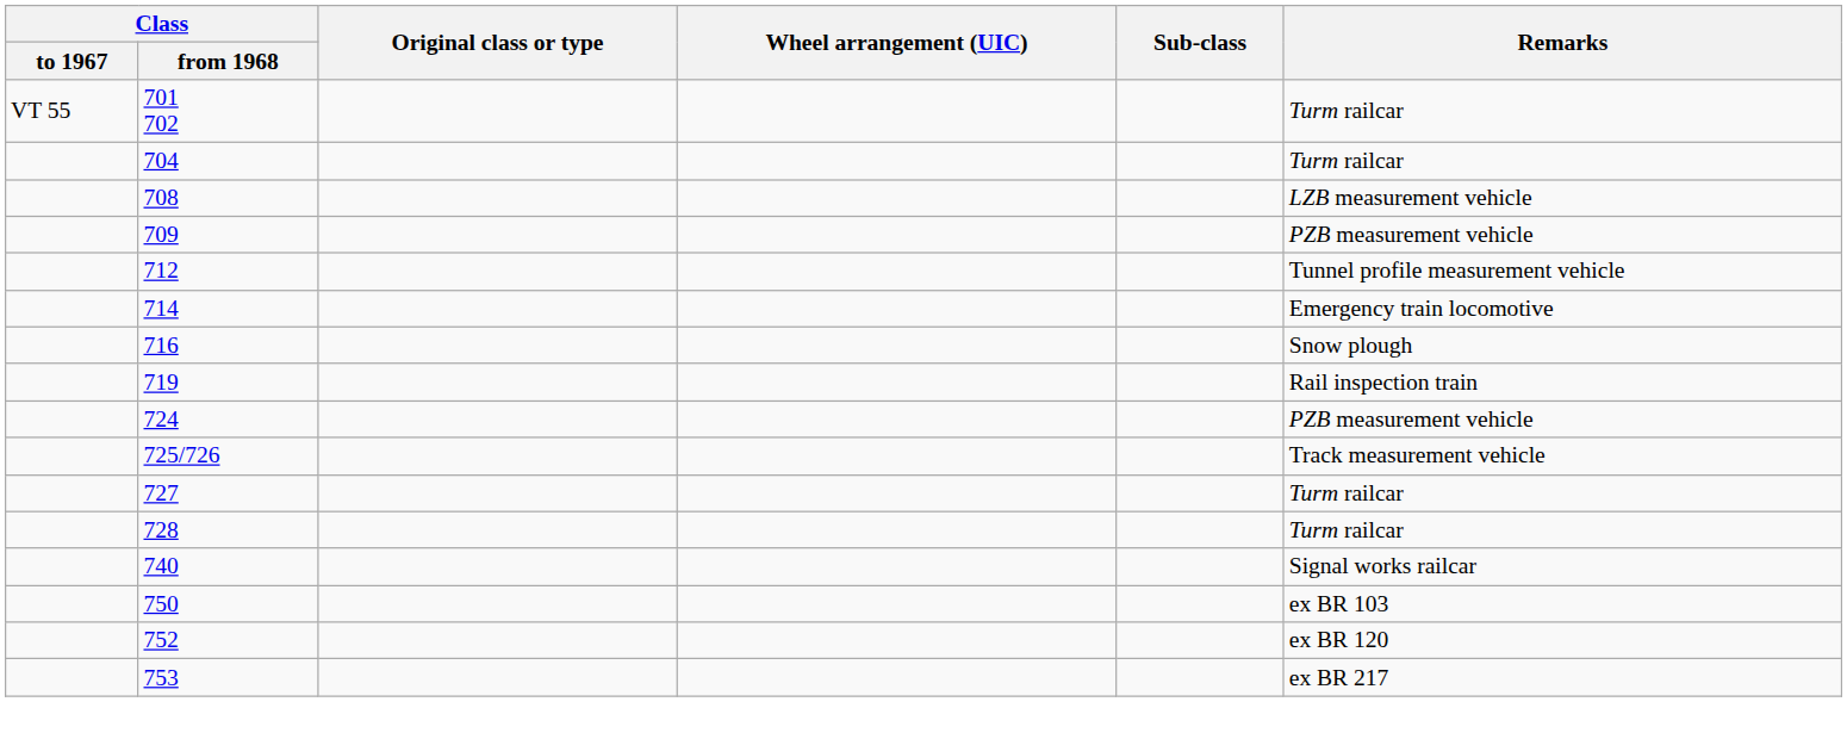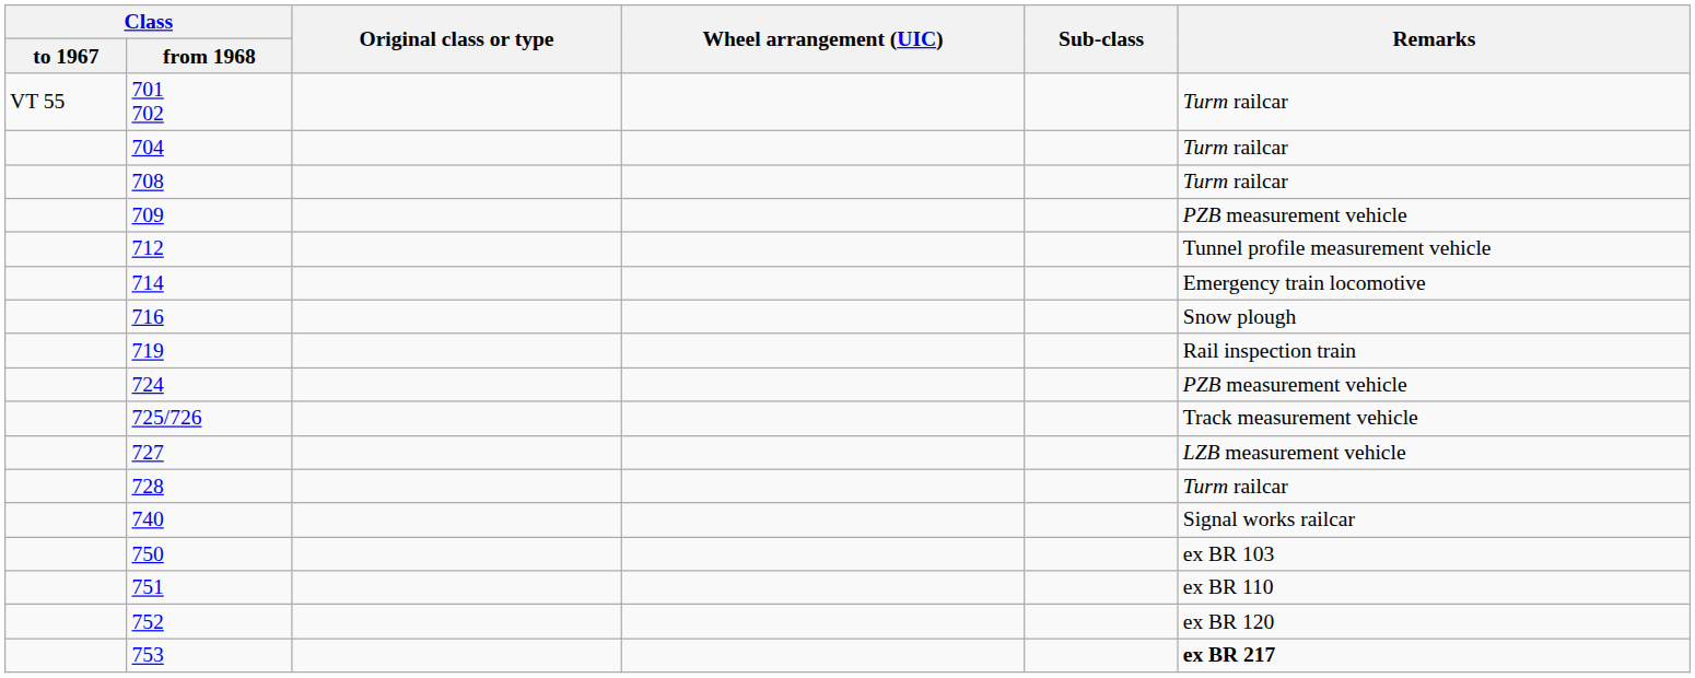708 | Remarks: LZB measurement vehicle -> Turm railcar
727 | Remarks: Turm railcar -> LZB measurement vehicle
+ row: 751 | ex BR 110
753 | Remarks: normal -> bold
